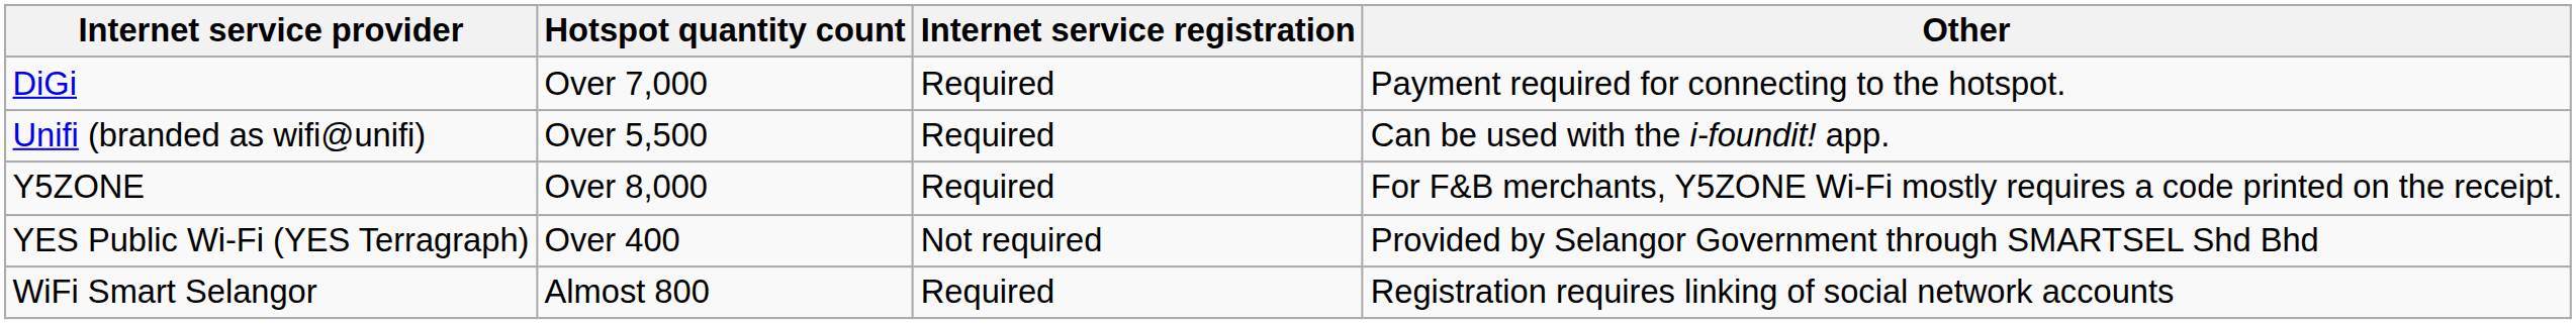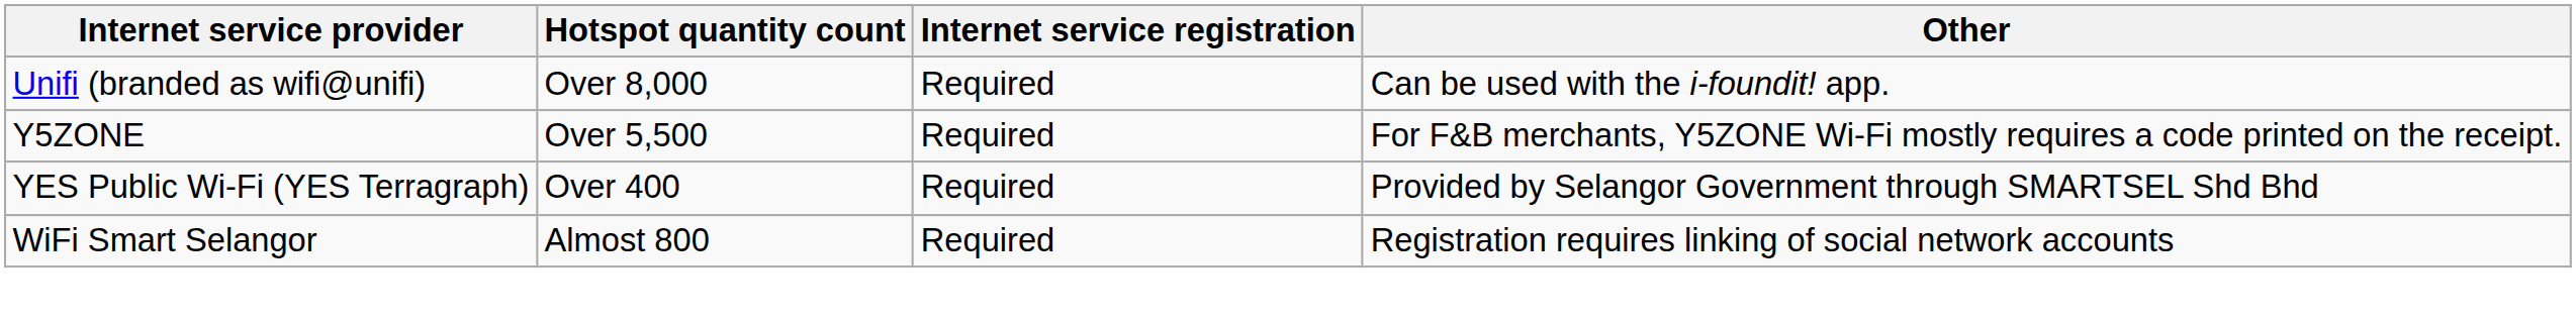- row: DiGi | Over 7,000 | Required | Payment required for connecting to the hotspot.
Unifi (branded as wifi@unifi) | Hotspot quantity count: Over 5,500 -> Over 8,000
Y5ZONE | Hotspot quantity count: Over 8,000 -> Over 5,500
YES Public Wi-Fi (YES Terragraph) | Internet service registration: Not required -> Required
